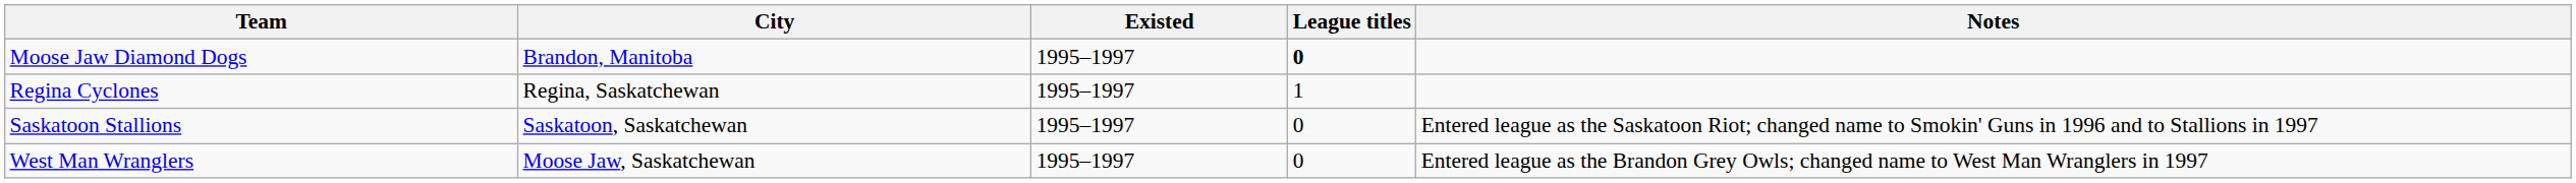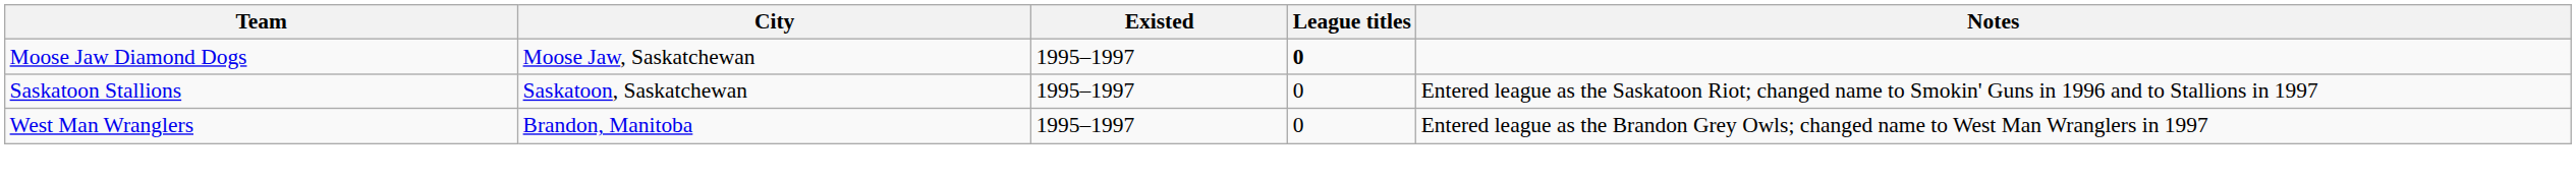Moose Jaw Diamond Dogs | City: Brandon, Manitoba -> Moose Jaw, Saskatchewan
- row: Regina Cyclones | Regina, Saskatchewan | 1995–1997 | 1
West Man Wranglers | City: Moose Jaw, Saskatchewan -> Brandon, Manitoba
